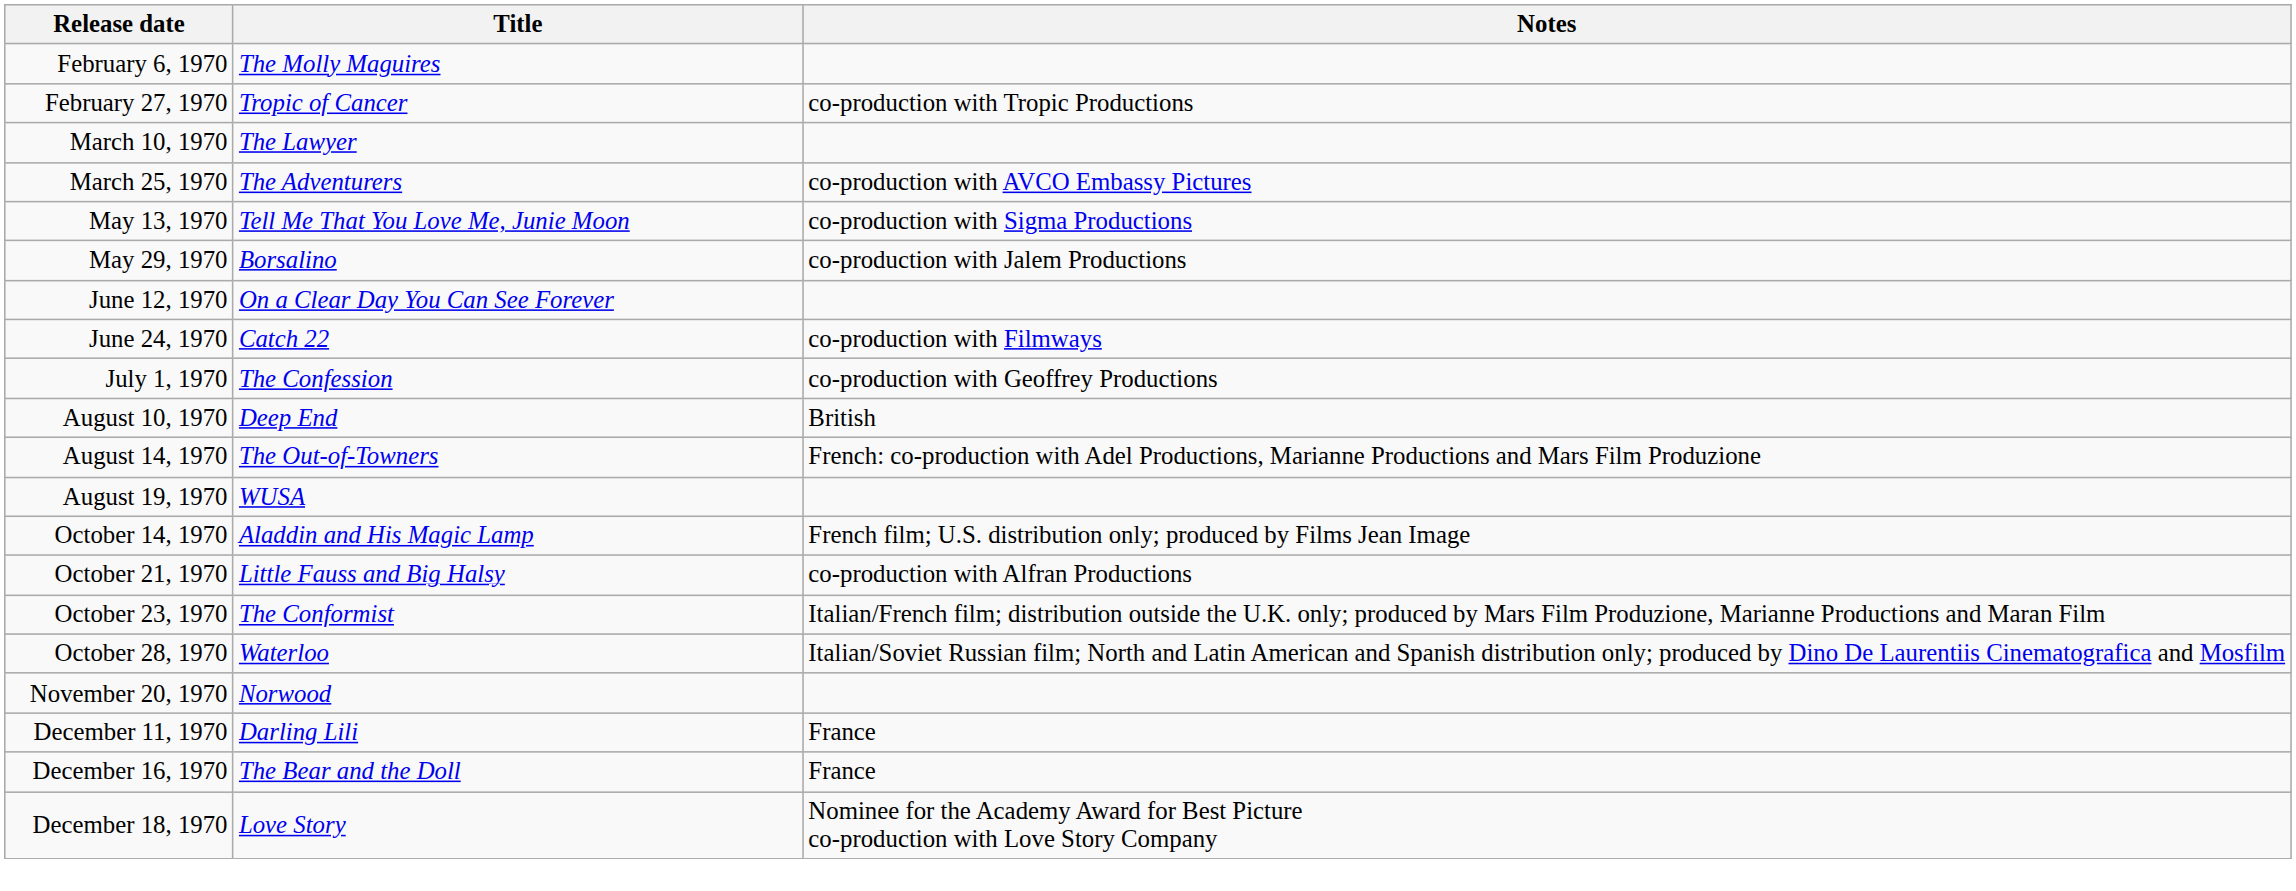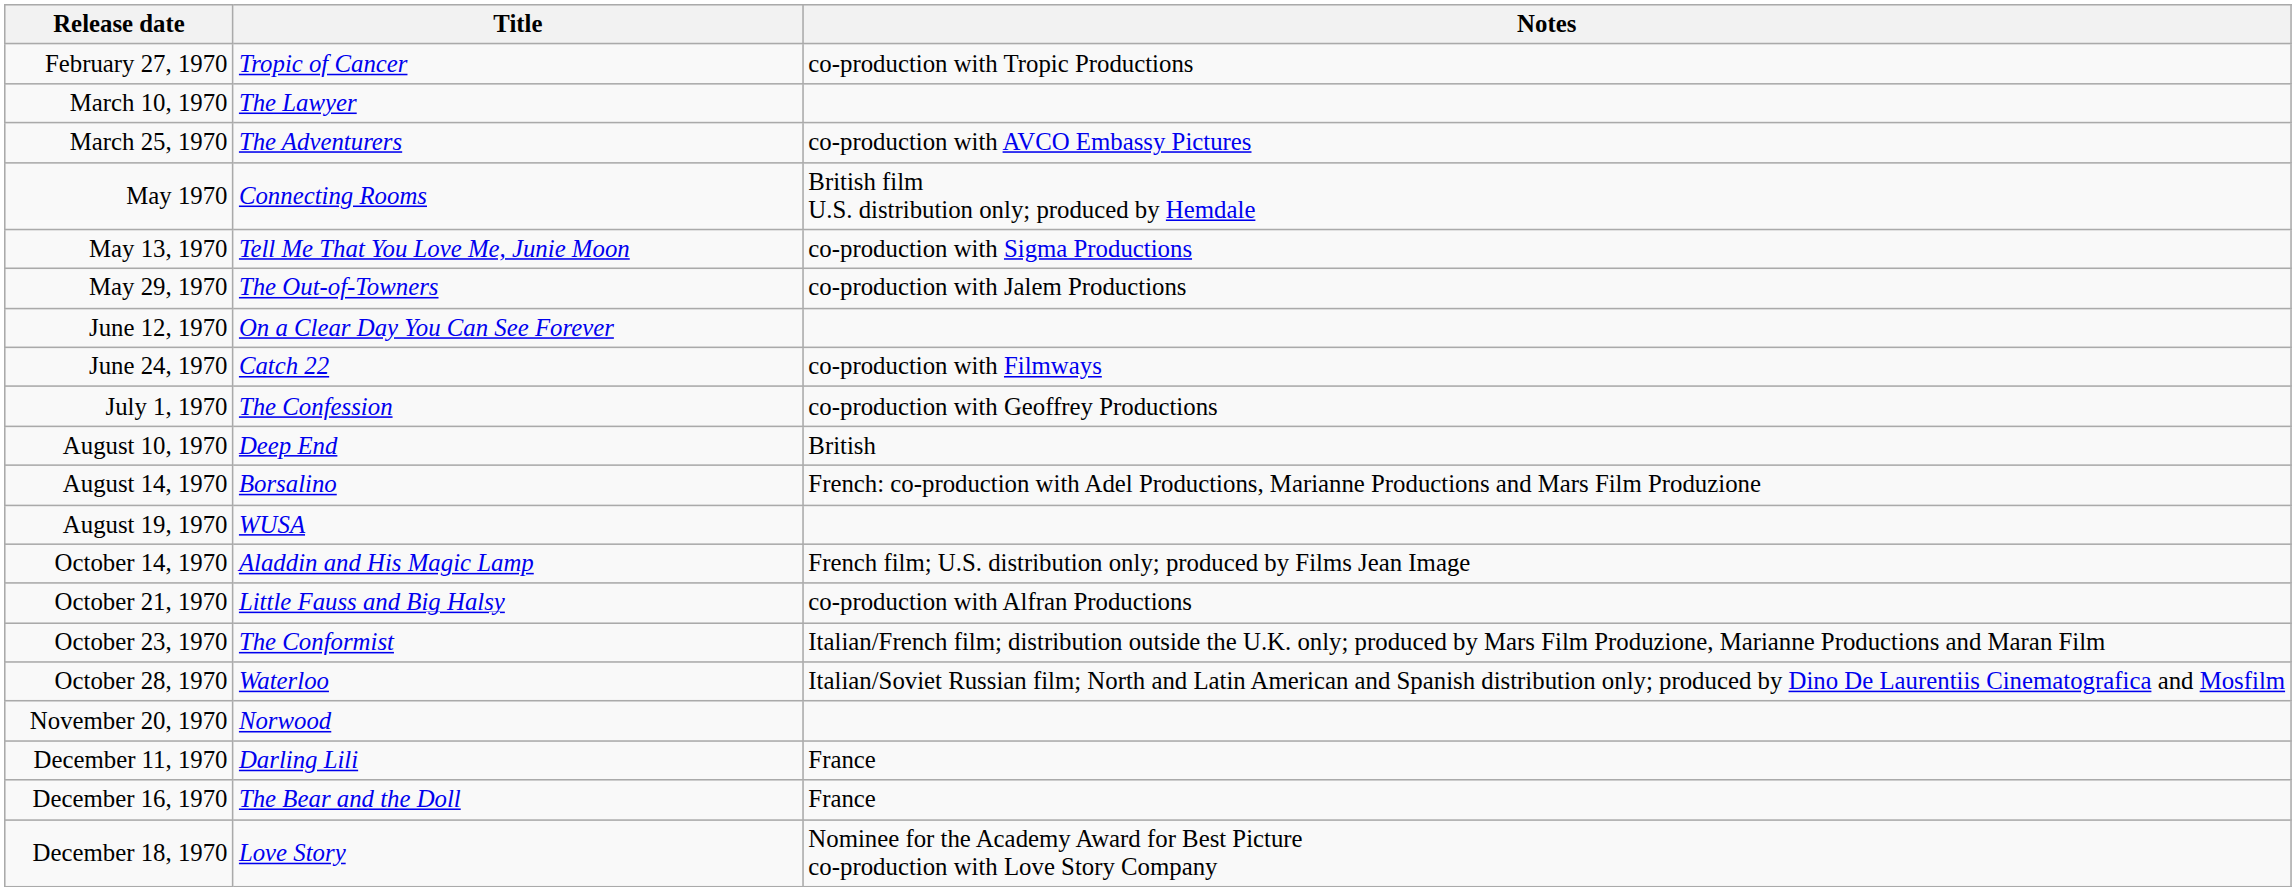- row: February 6, 1970 | The Molly Maguires
+ row: May 1970 | Connecting Rooms | British film U.S. distribution only; produced by Hemdale
May 29, 1970 | Title: Borsalino -> The Out-of-Towners
August 14, 1970 | Title: The Out-of-Towners -> Borsalino
